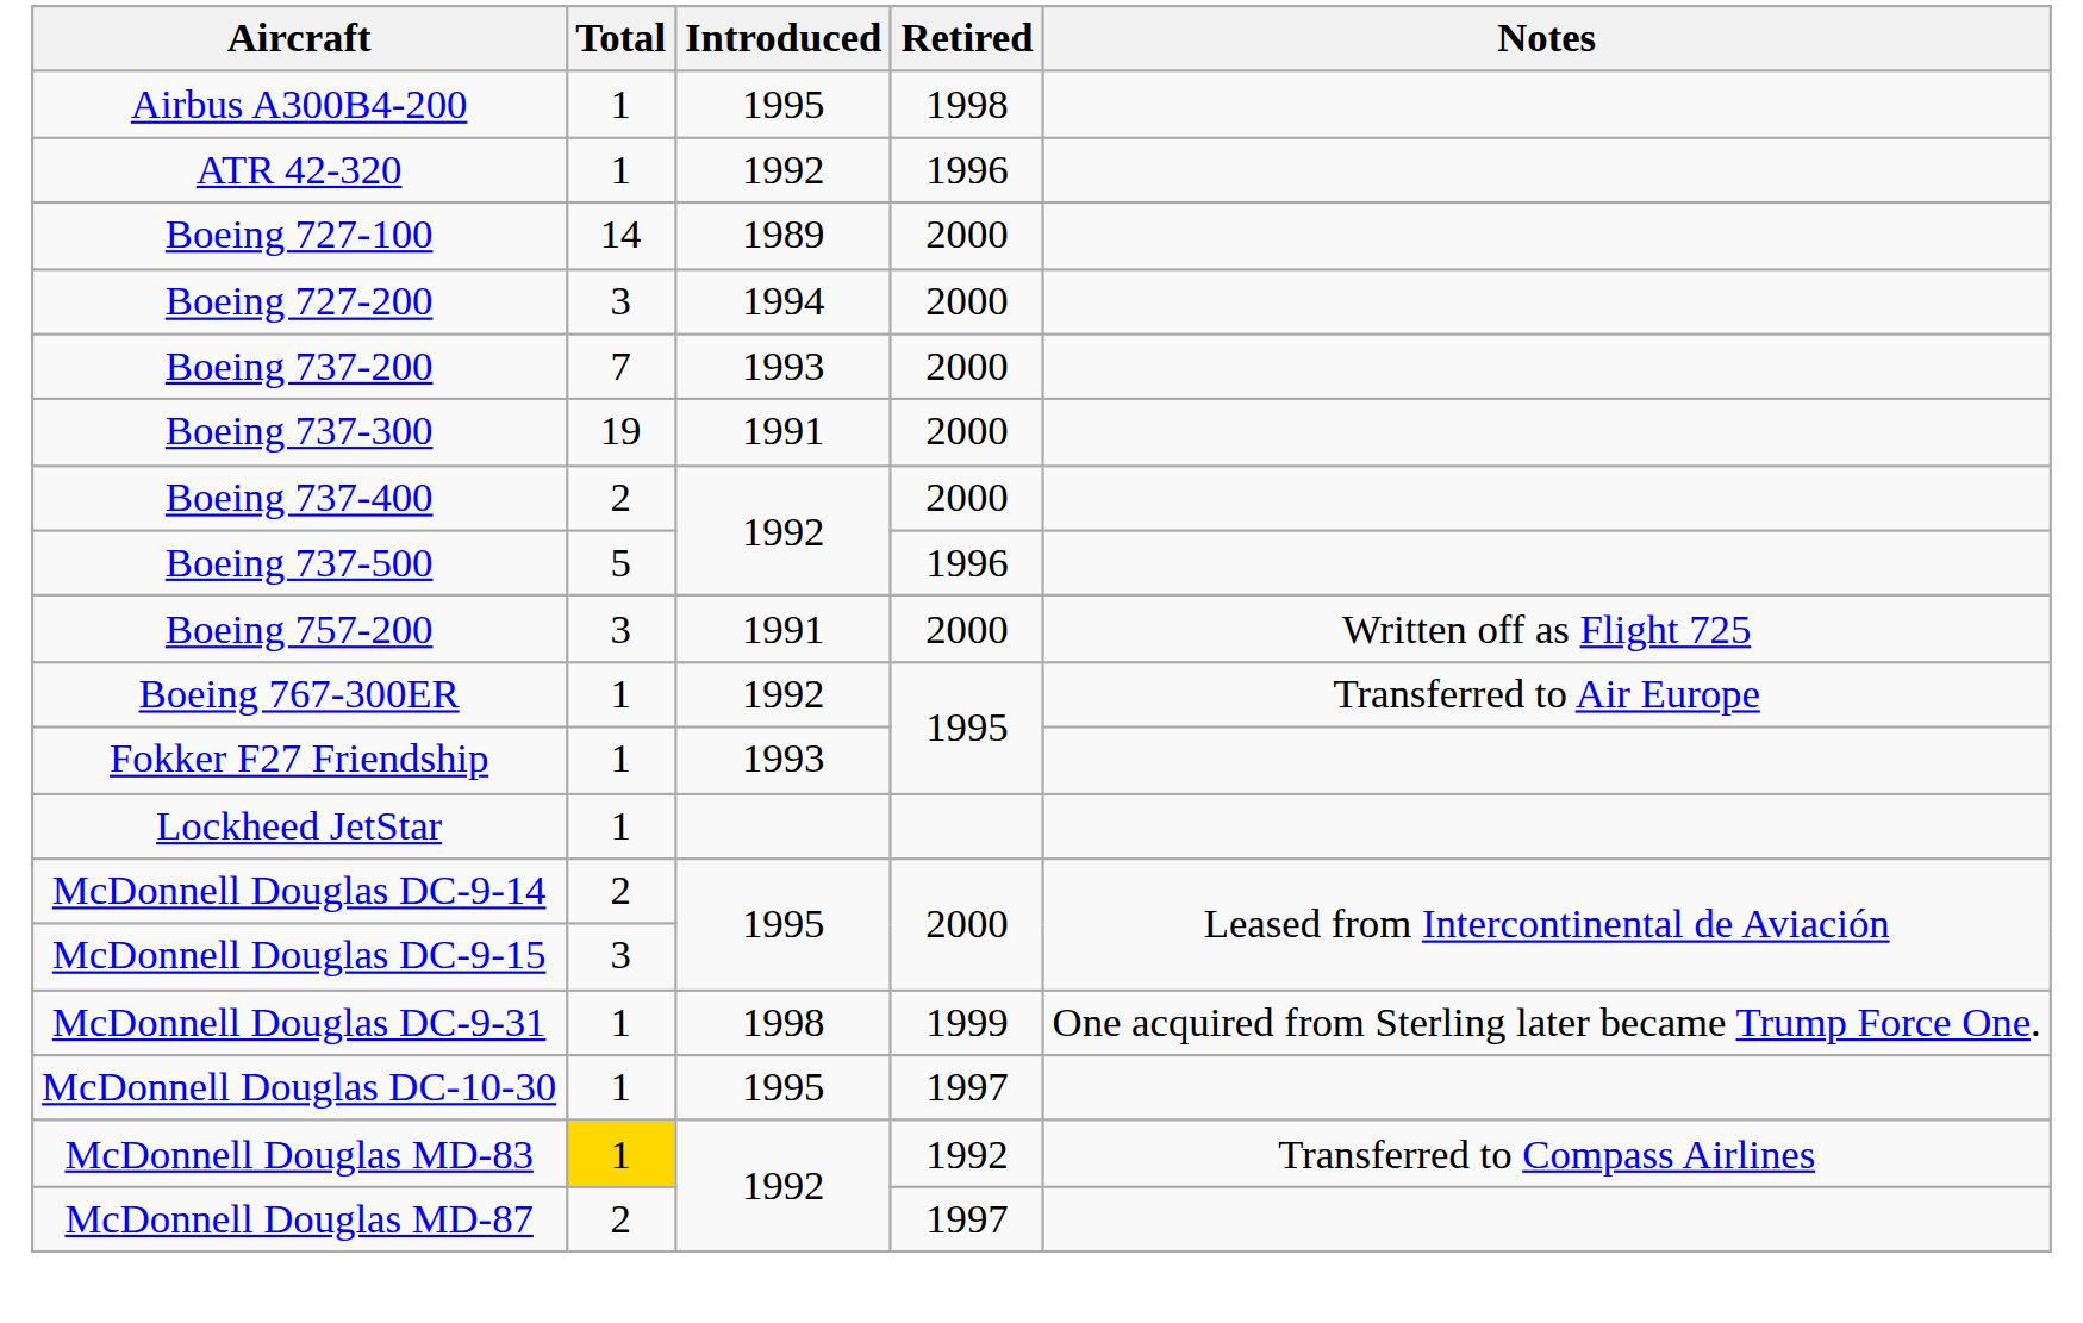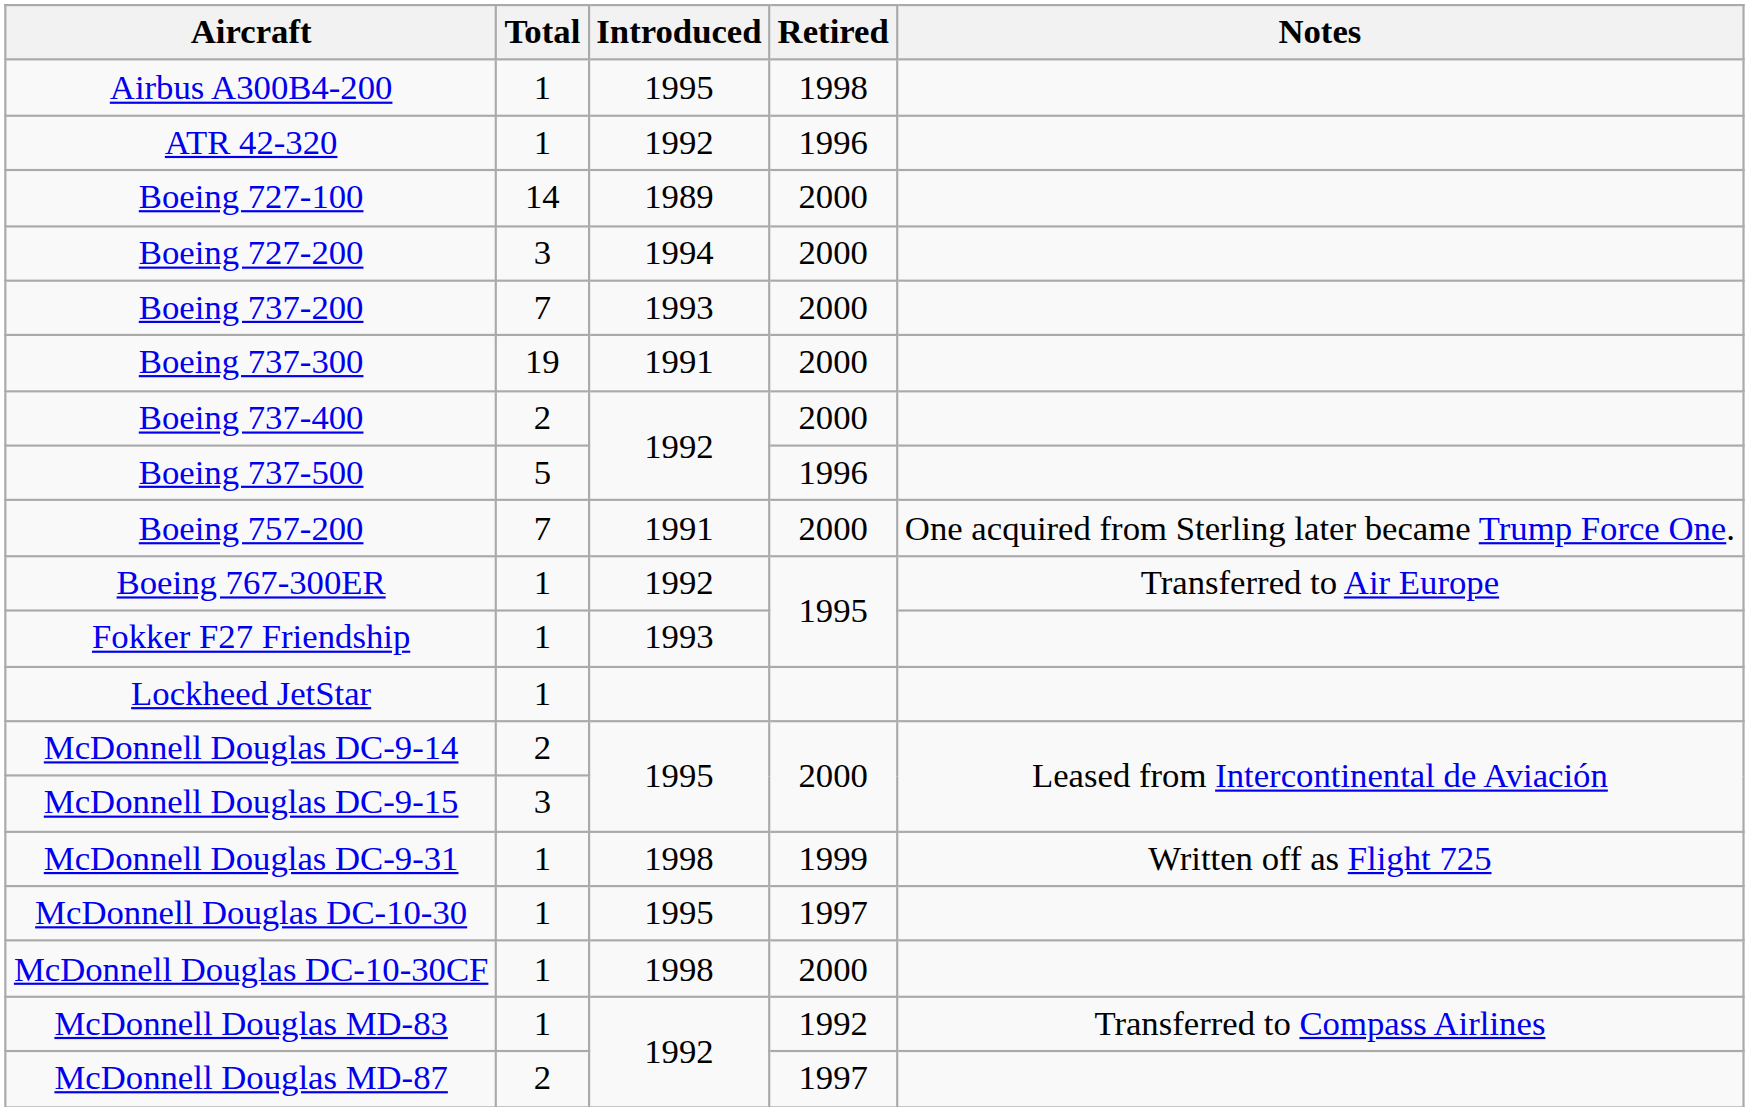Boeing 757-200 | Total: 3 -> 7
Boeing 757-200 | Notes: Written off as Flight 725 -> One acquired from Sterling later became Trump Force One.
McDonnell Douglas DC-9-31 | Notes: One acquired from Sterling later became Trump Force One. -> Written off as Flight 725
+ row: McDonnell Douglas DC-10-30CF | 1 | 1998 | 2000
McDonnell Douglas MD-83 | Total: gold background -> no background
